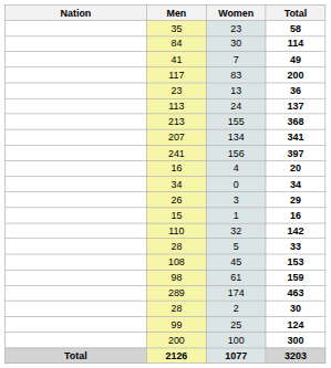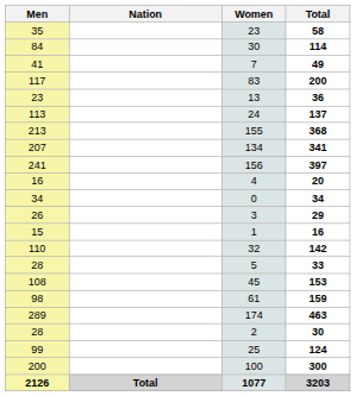columns swapped: Nation <-> Men
